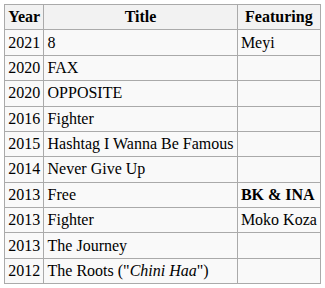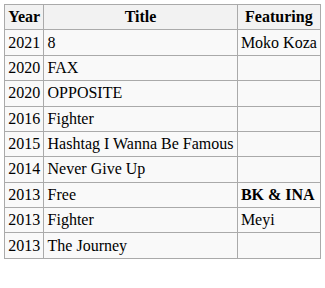8 | Featuring: Meyi -> Moko Koza
2013 / Fighter | Featuring: Moko Koza -> Meyi
- row: 2012 | The Roots ("Chini Haa")
